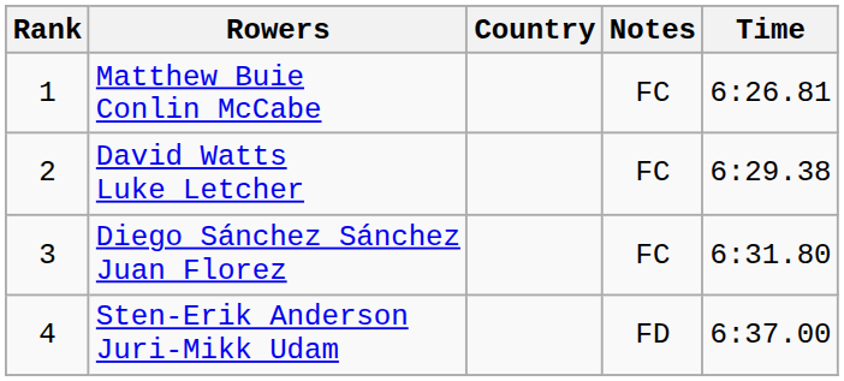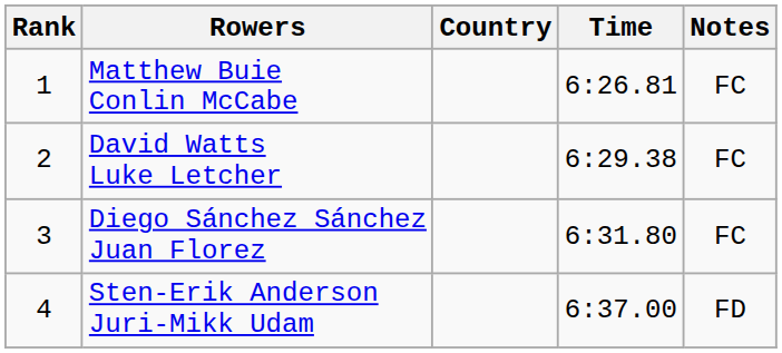columns swapped: Time <-> Notes
